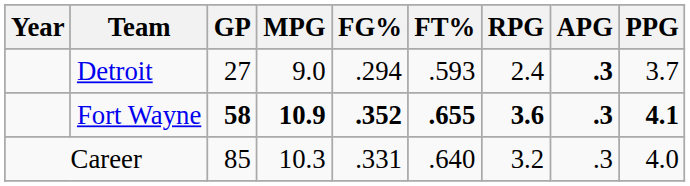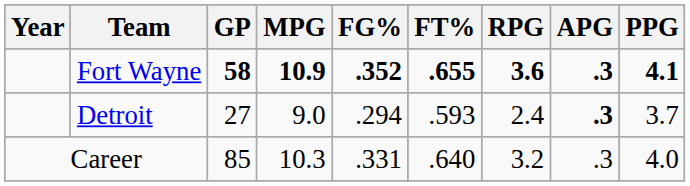rows swapped: Fort Wayne <-> Detroit
